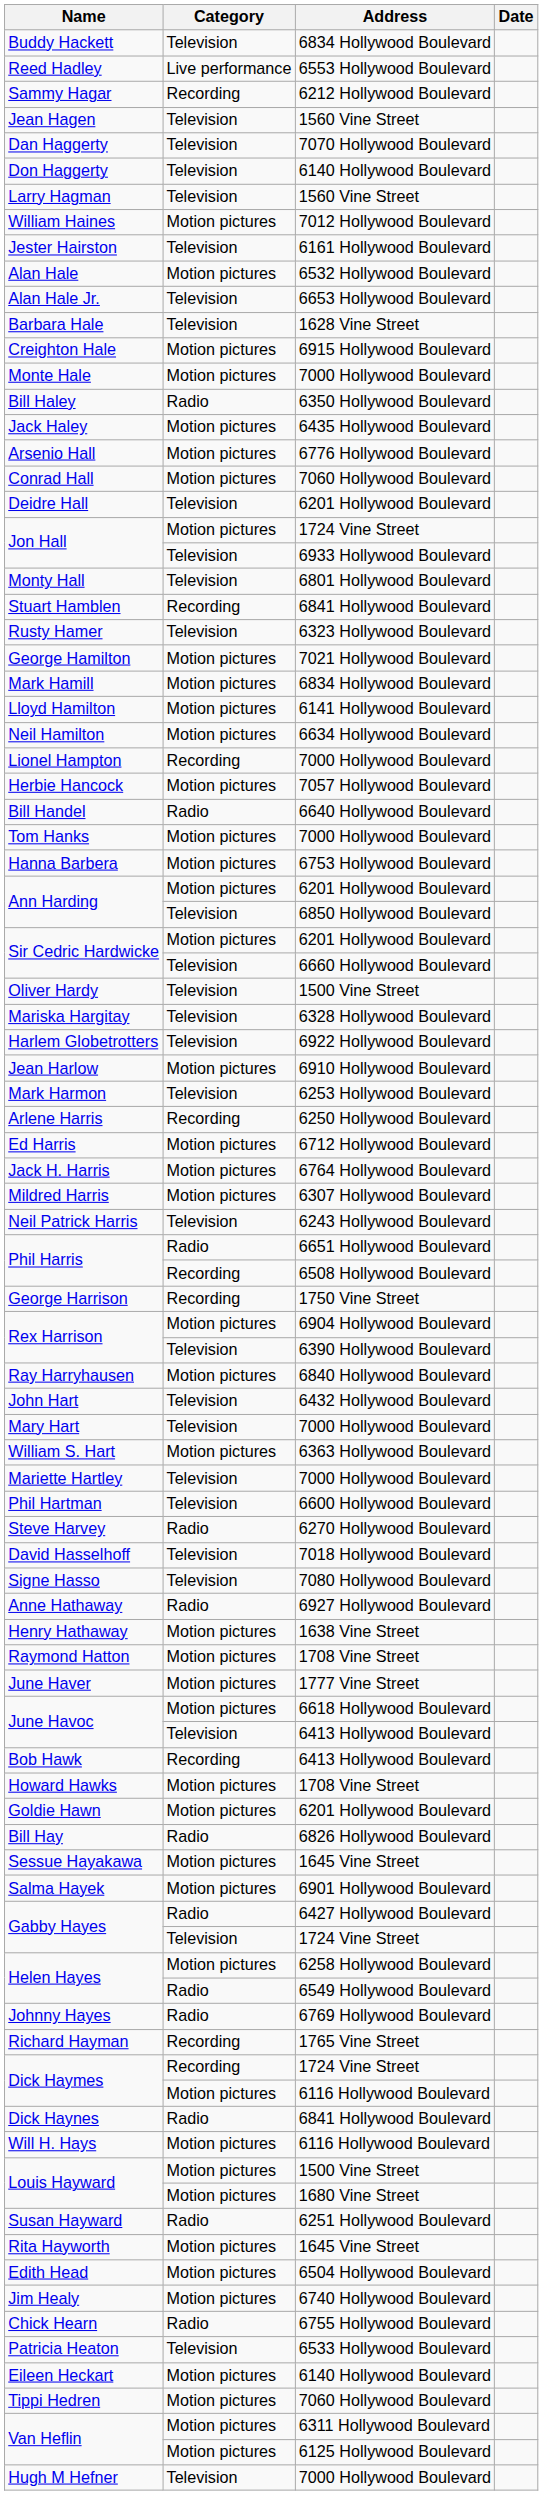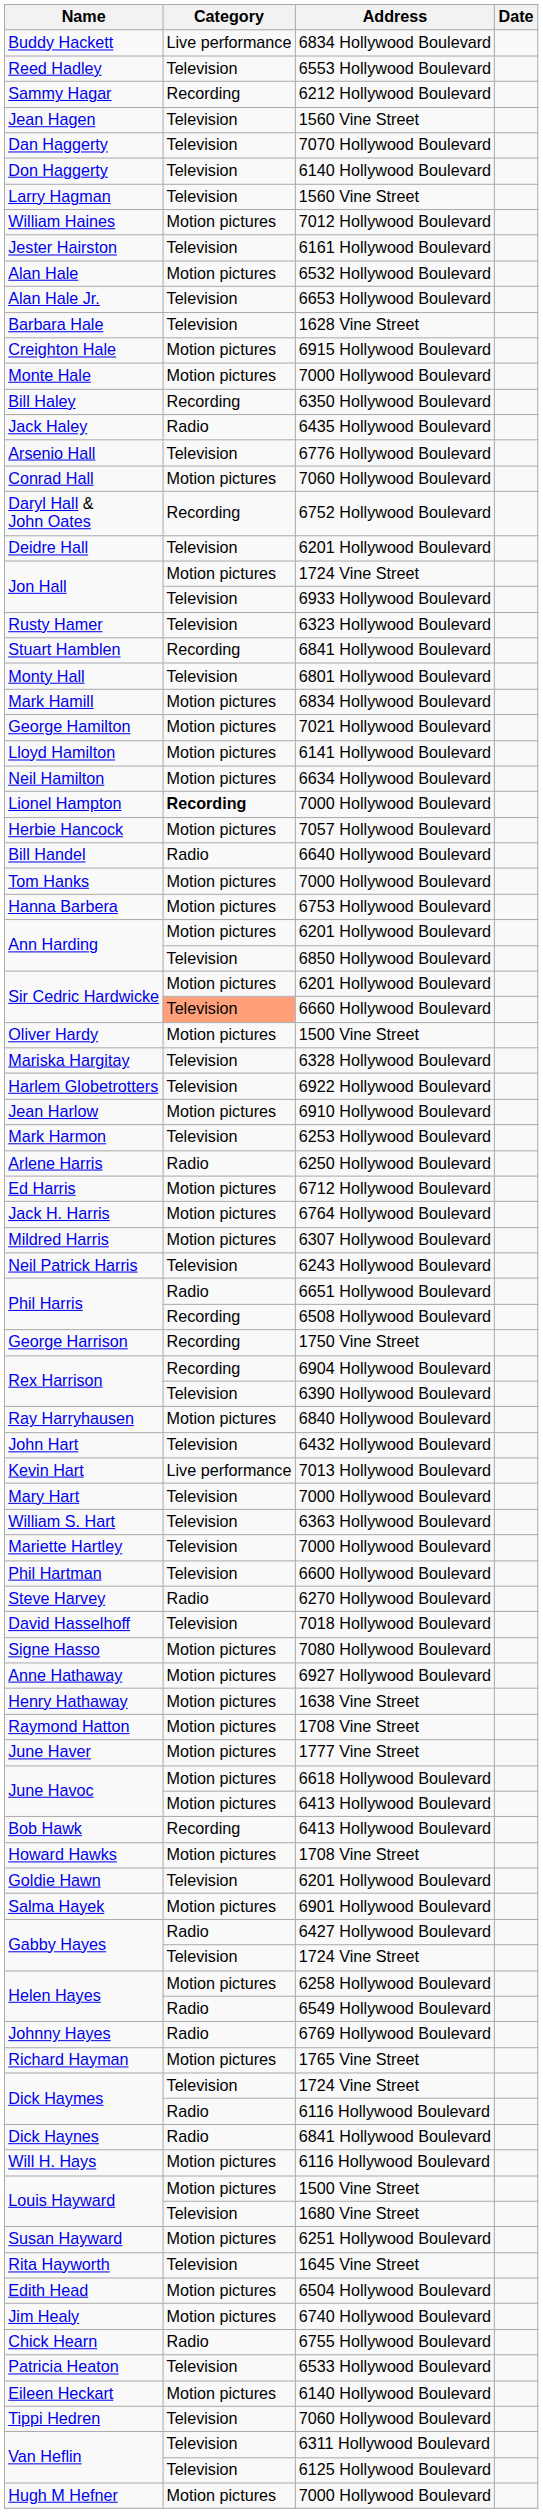Buddy Hackett | Category: Television -> Live performance
Reed Hadley | Category: Live performance -> Television
Bill Haley | Category: Radio -> Recording
Jack Haley | Category: Motion pictures -> Radio
Arsenio Hall | Category: Motion pictures -> Television
+ row: Daryl Hall & John Oates | Recording | 6752 Hollywood Boulevard
rows swapped: Monty Hall <-> Rusty Hamer
rows swapped: Mark Hamill <-> George Hamilton
Lionel Hampton | Category: normal -> bold
Sir Cedric Hardwicke / 6660 Hollywood Boulevard | Category: no background -> lightsalmon background
Oliver Hardy | Category: Television -> Motion pictures
Arlene Harris | Category: Recording -> Radio
Rex Harrison / 6904 Hollywood Boulevard | Category: Motion pictures -> Recording
+ row: Kevin Hart | Live performance | 7013 Hollywood Boulevard
William S. Hart | Category: Motion pictures -> Television
Signe Hasso | Category: Television -> Motion pictures
Anne Hathaway | Category: Radio -> Motion pictures
June Havoc / 6413 Hollywood Boulevard | Category: Television -> Motion pictures
Goldie Hawn | Category: Motion pictures -> Television
- row: Bill Hay | Radio | 6826 Hollywood Boulevard
- row: Sessue Hayakawa | Motion pictures | 1645 Vine Street
Richard Hayman | Category: Recording -> Motion pictures
Dick Haymes / 1724 Vine Street | Category: Recording -> Television
Dick Haymes / 6116 Hollywood Boulevard | Category: Motion pictures -> Radio
Louis Hayward / 1680 Vine Street | Category: Motion pictures -> Television
Susan Hayward | Category: Radio -> Motion pictures
Rita Hayworth | Category: Motion pictures -> Television
Tippi Hedren | Category: Motion pictures -> Television
Van Heflin / 6311 Hollywood Boulevard | Category: Motion pictures -> Television
Van Heflin / 6125 Hollywood Boulevard | Category: Motion pictures -> Television
Hugh M Hefner | Category: Television -> Motion pictures
